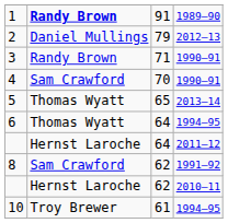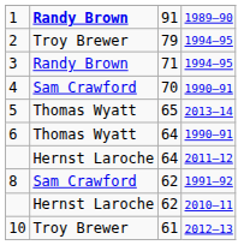2 | column 2: Daniel Mullings -> Troy Brewer
2 | column 4: 2012–13 -> 1994–95
3 | column 4: 1990–91 -> 1994–95
6 | column 4: 1994–95 -> 1990–91
10 | column 4: 1994–95 -> 2012–13
